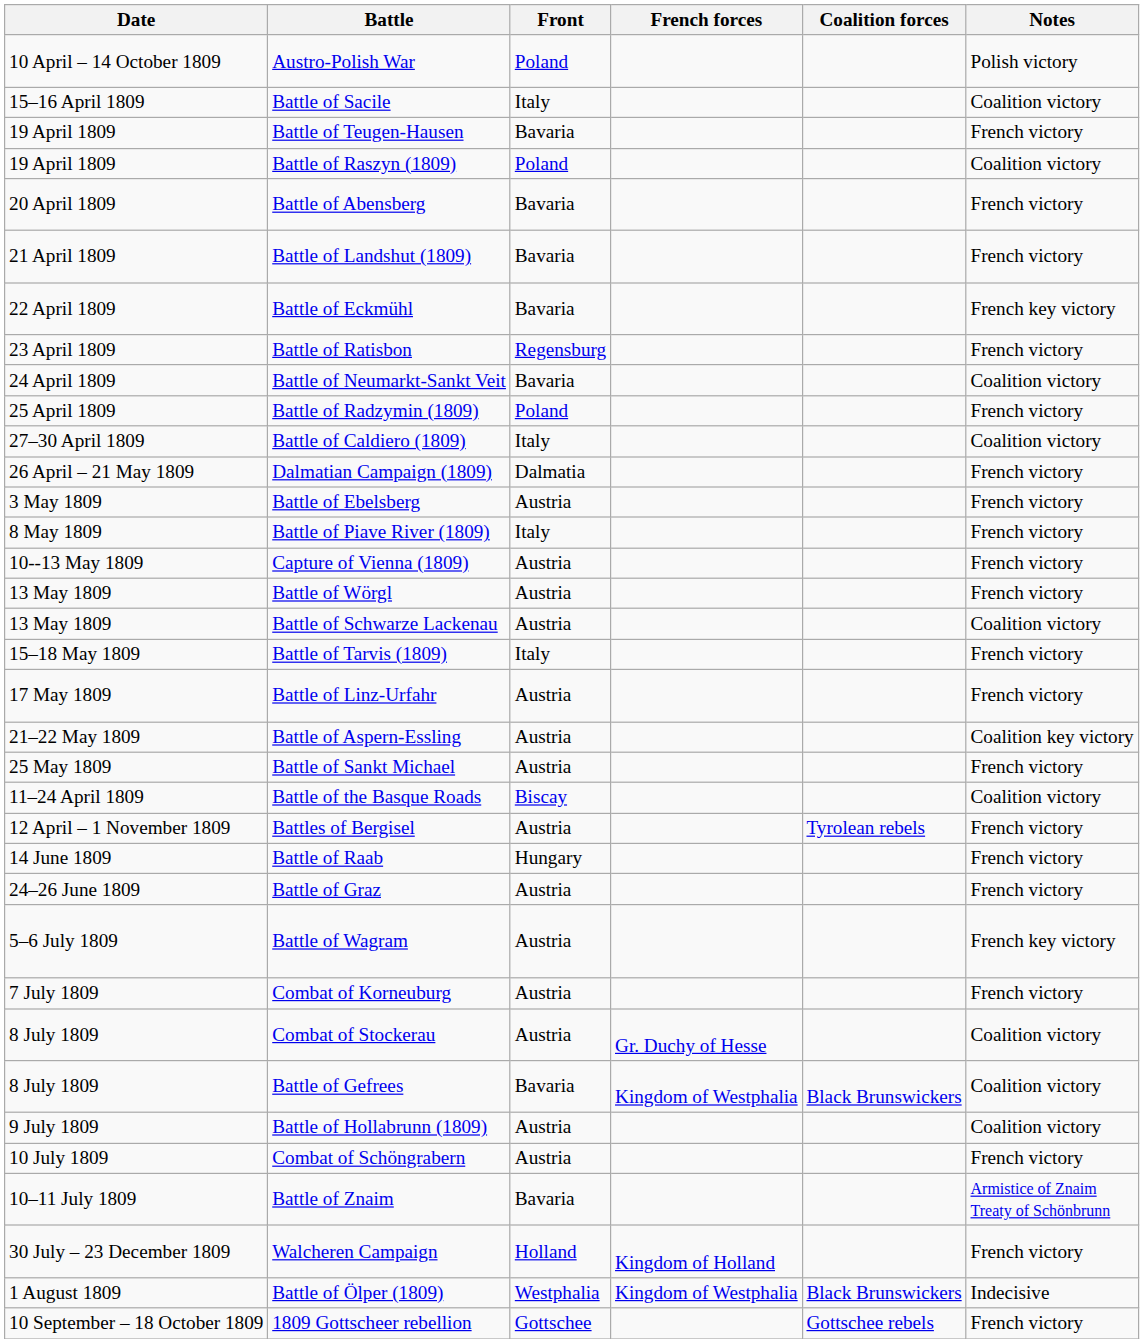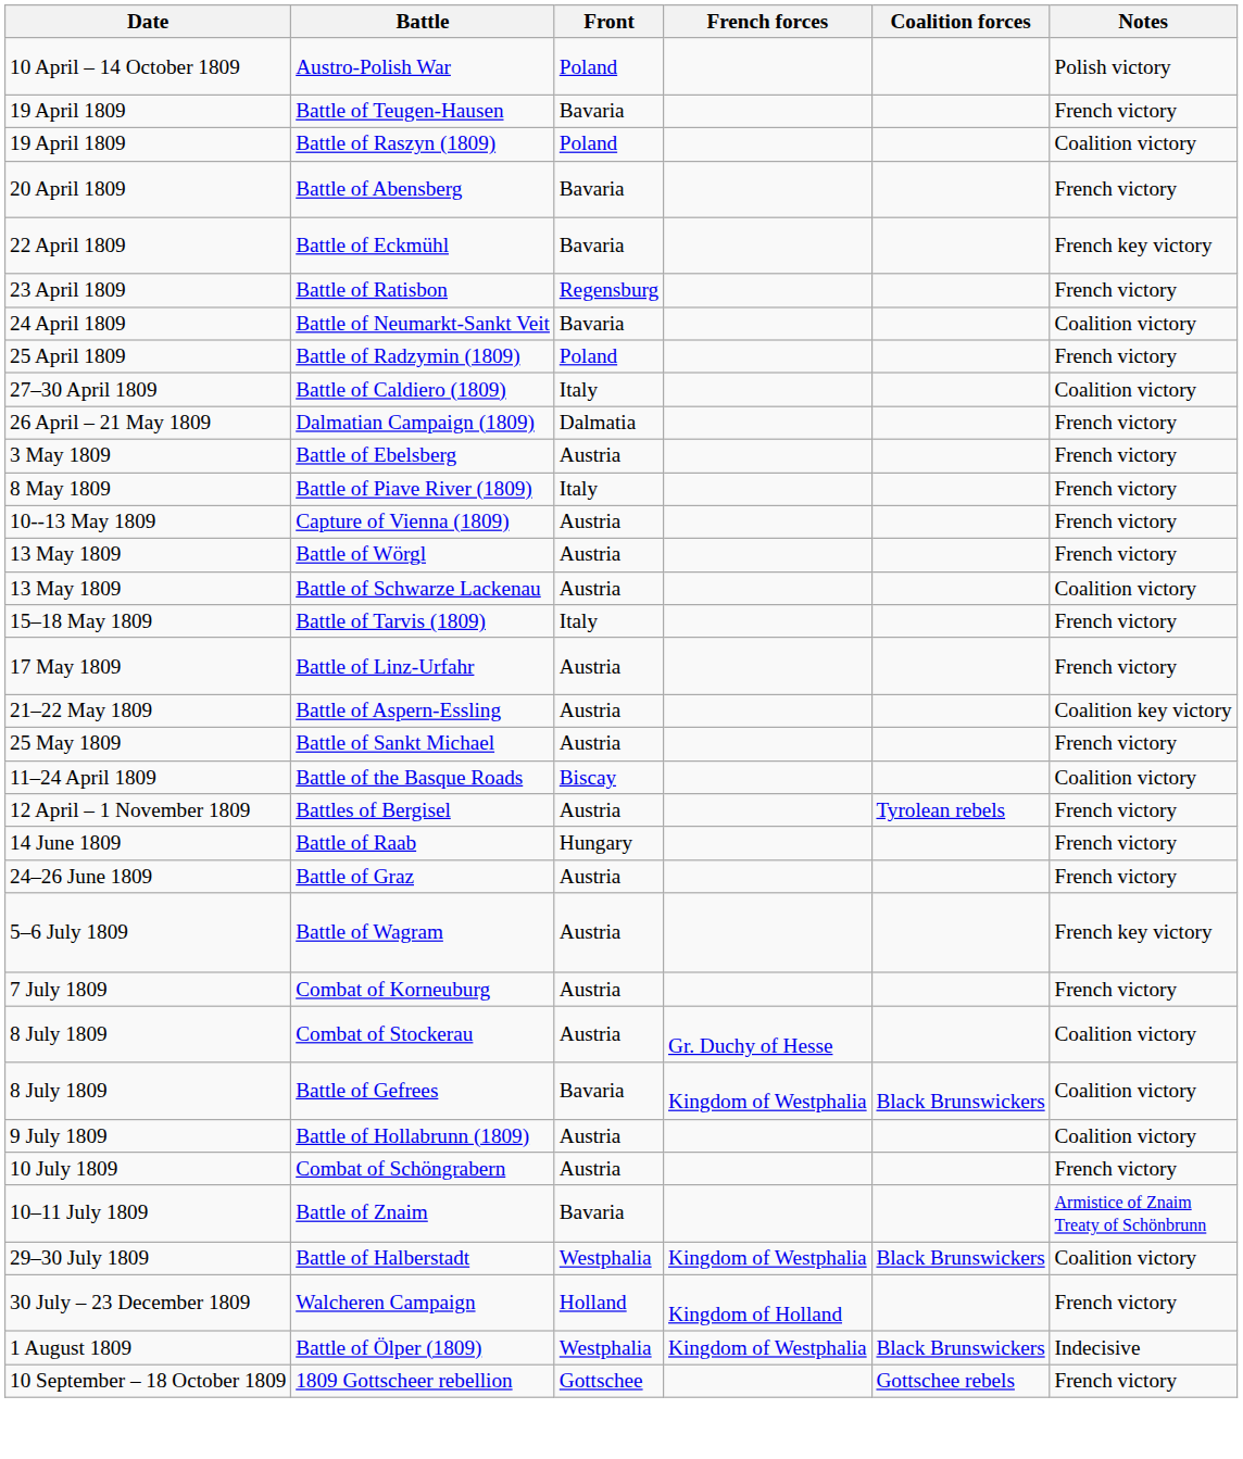- row: 15–16 April 1809 | Battle of Sacile | Italy | Coalition victory
- row: 21 April 1809 | Battle of Landshut (1809) | Bavaria | French victory
+ row: 29–30 July 1809 | Battle of Halberstadt | Westphalia | Kingdom of Westphalia | Black Brunswickers | Coalition victory
